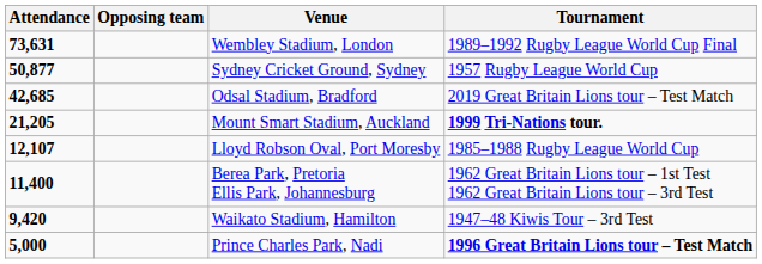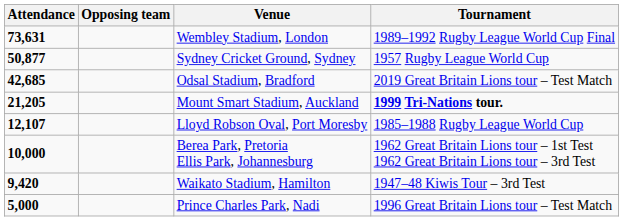Berea Park, Pretoria Ellis Park, Johannesburg | Attendance: 11,400 -> 10,000
Prince Charles Park, Nadi | Tournament: bold -> normal
